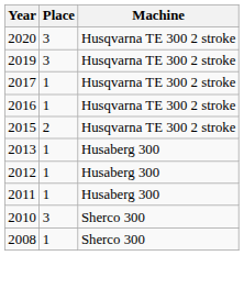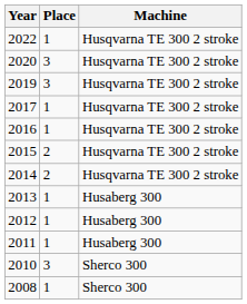+ row: 2022 | 1 | Husqvarna TE 300 2 stroke
+ row: 2014 | 2 | Husqvarna TE 300 2 stroke
